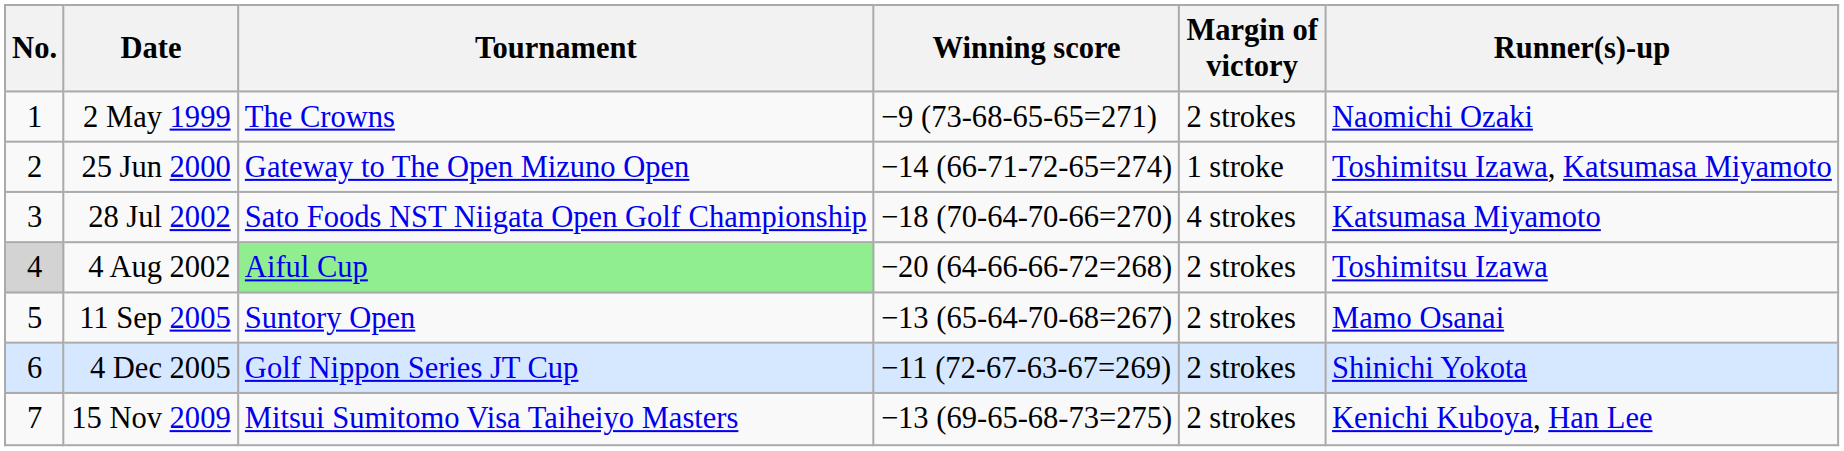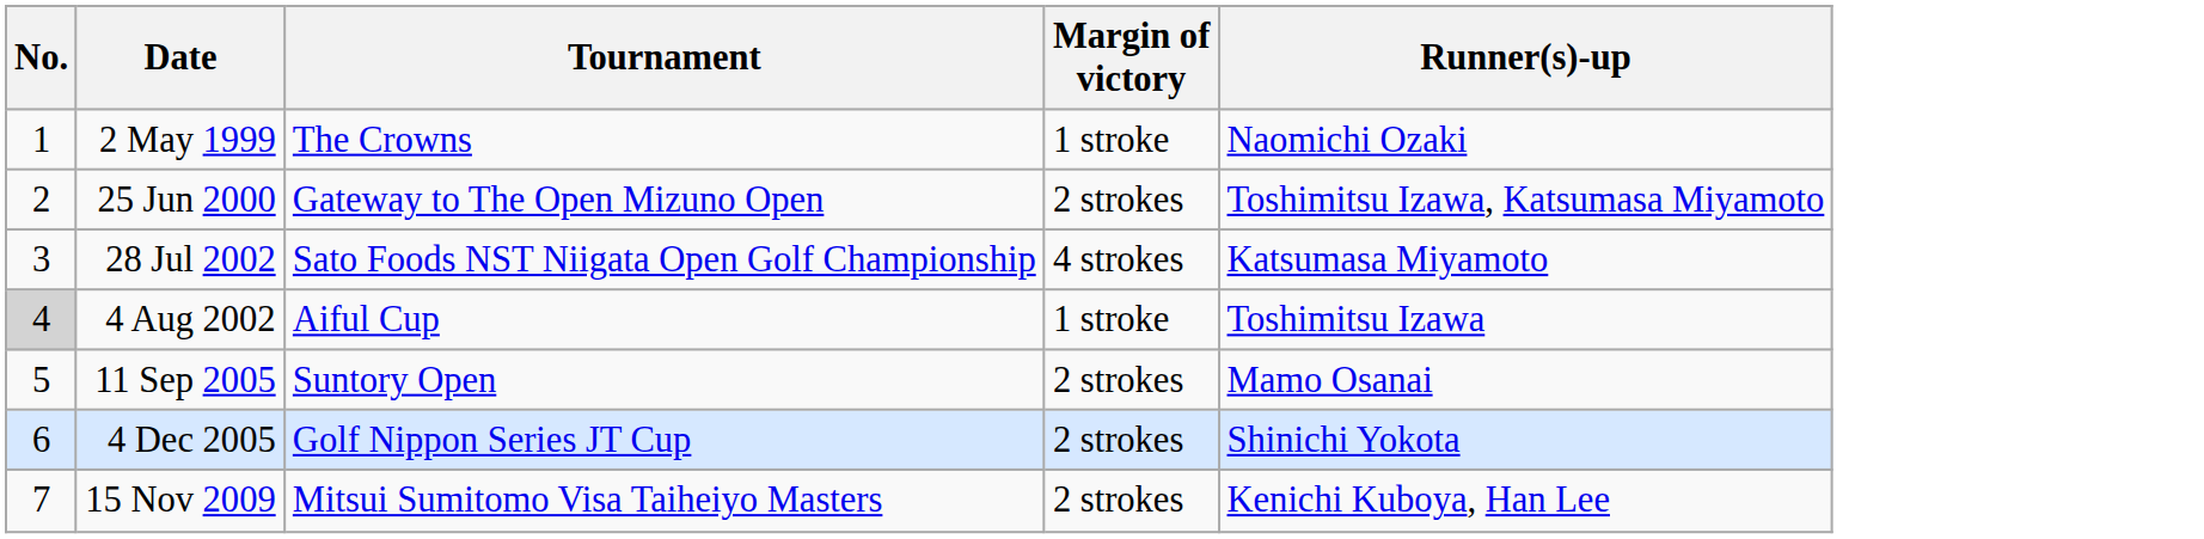- column: Winning score | −9 (73-68-65-65=271) | −14 (66-71-72-65=274) | −18 (70-64-70-66=270) | −20 (64-66-66-72=268) | −13 (65-64-70-68=267) | −11 (72-67-63-67=269) | −13 (69-65-68-73=275)
2 May 1999 | Margin of victory: 2 strokes -> 1 stroke
25 Jun 2000 | Margin of victory: 1 stroke -> 2 strokes
4 Aug 2002 | Tournament: lightgreen background -> no background
4 Aug 2002 | Margin of victory: 2 strokes -> 1 stroke
